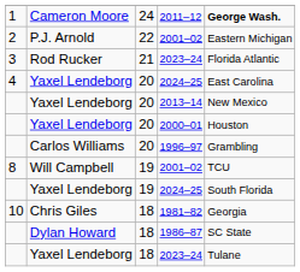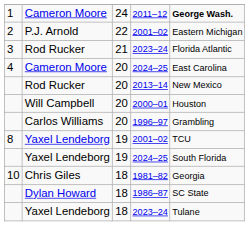4 / 2024–25 | column 2: Yaxel Lendeborg -> Cameron Moore
2013–14 | column 2: Yaxel Lendeborg -> Rod Rucker
2000–01 | column 2: Yaxel Lendeborg -> Will Campbell
8 / 2001–02 | column 2: Will Campbell -> Yaxel Lendeborg
